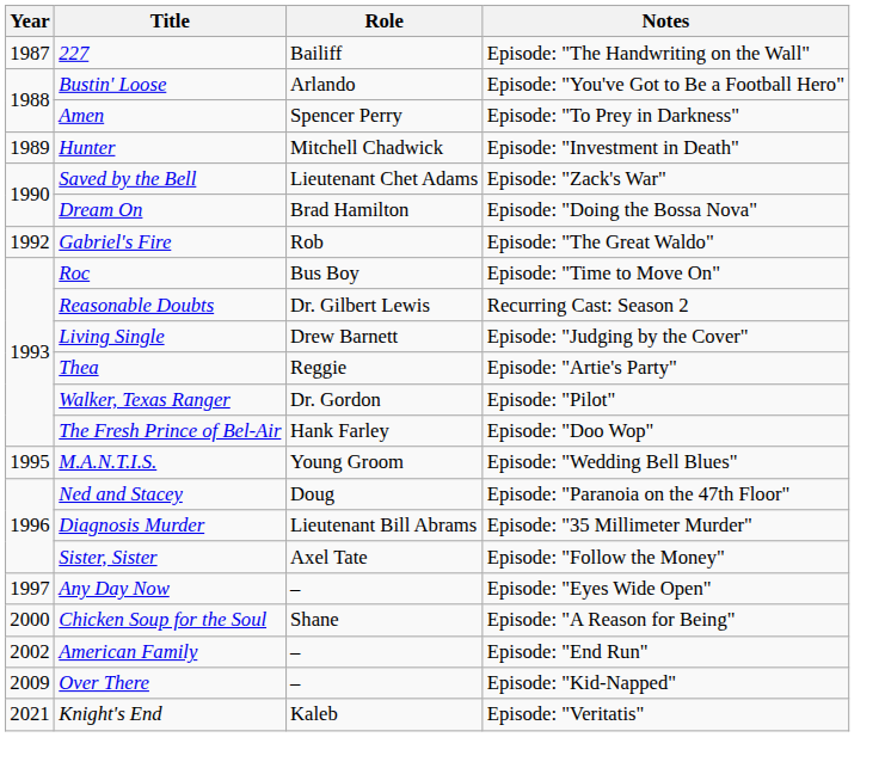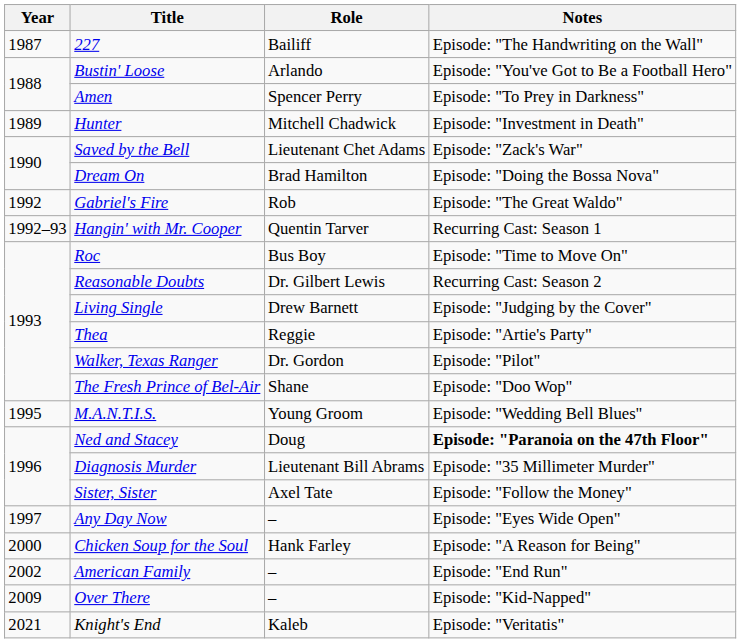+ row: 1992–93 | Hangin' with Mr. Cooper | Quentin Tarver | Recurring Cast: Season 1
The Fresh Prince of Bel-Air | Role: Hank Farley -> Shane
Ned and Stacey | Notes: normal -> bold
Chicken Soup for the Soul | Role: Shane -> Hank Farley
